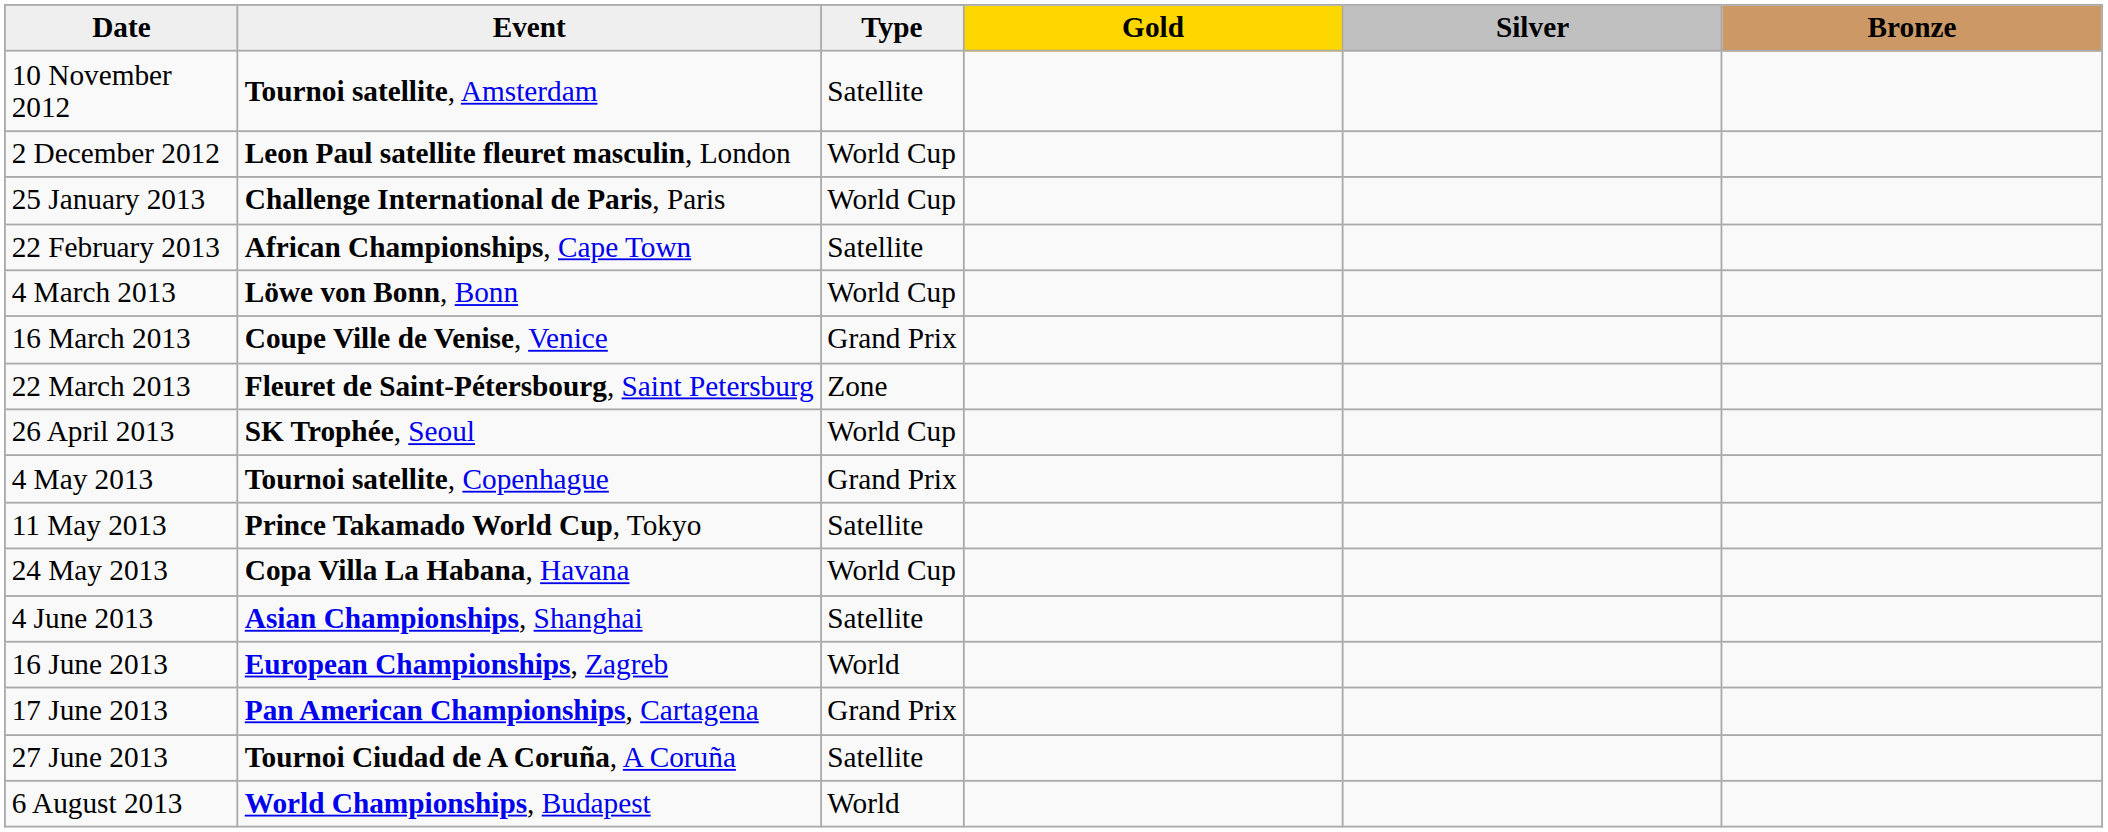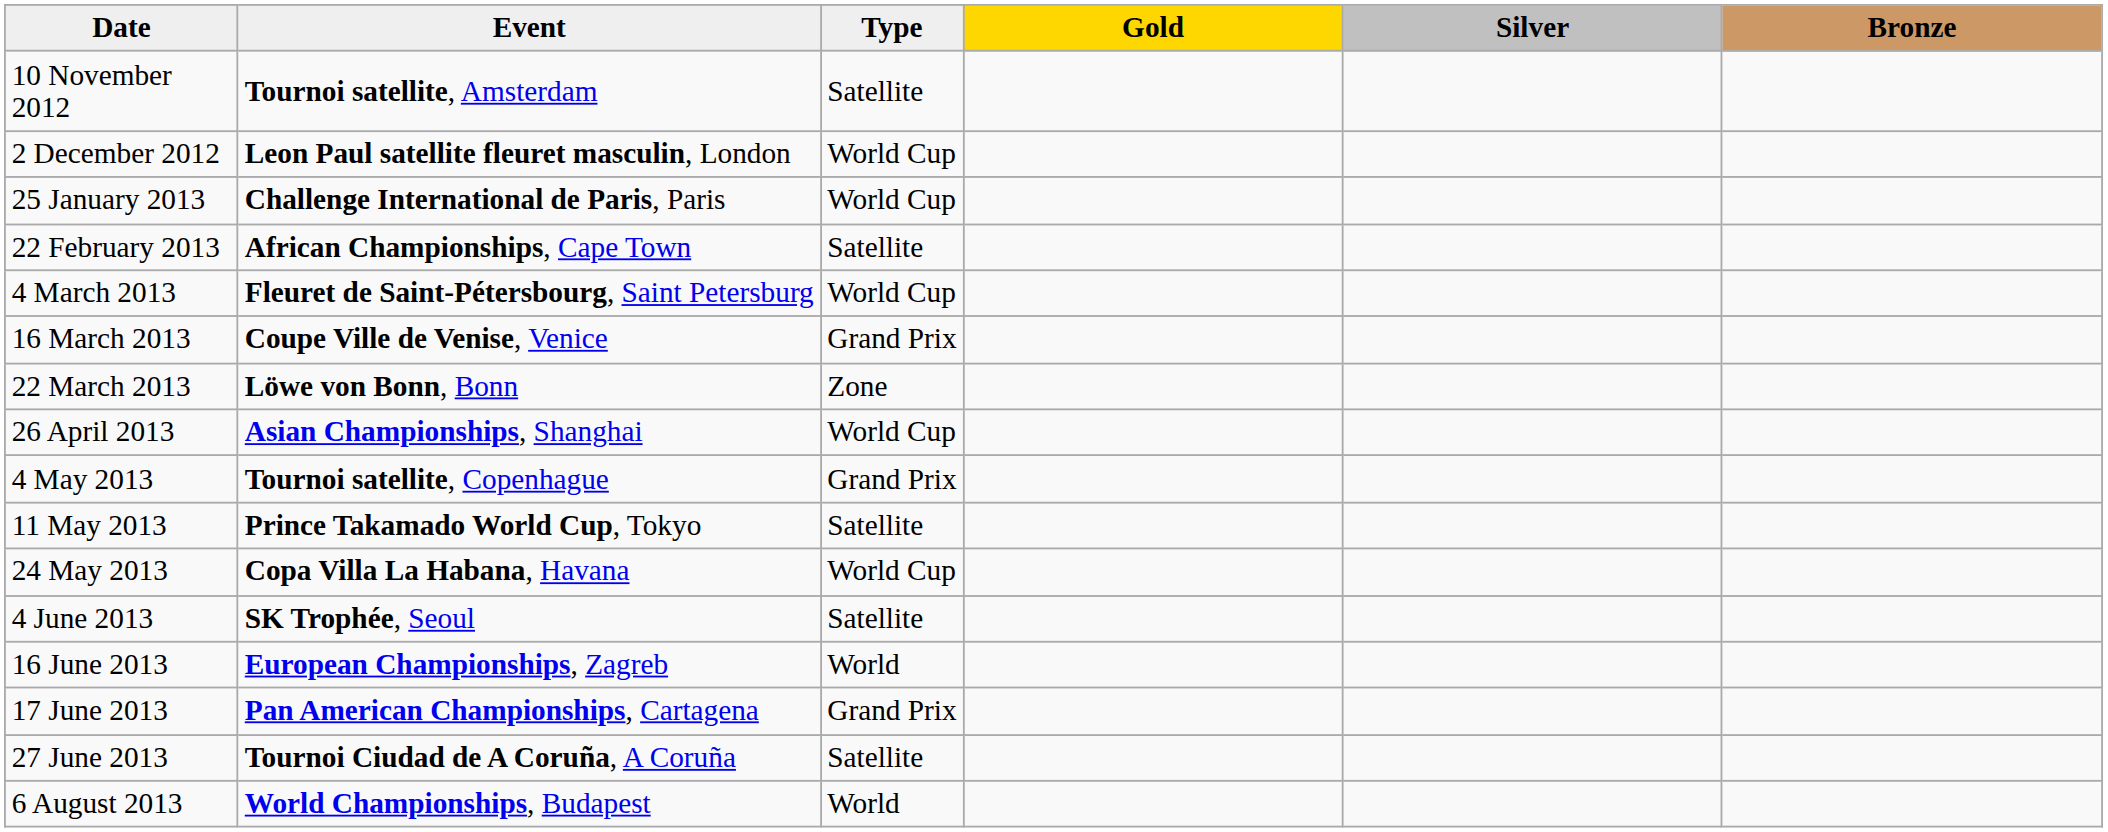4 March 2013 | Event: Löwe von Bonn, Bonn -> Fleuret de Saint-Pétersbourg, Saint Petersburg
22 March 2013 | Event: Fleuret de Saint-Pétersbourg, Saint Petersburg -> Löwe von Bonn, Bonn
26 April 2013 | Event: SK Trophée, Seoul -> Asian Championships, Shanghai
4 June 2013 | Event: Asian Championships, Shanghai -> SK Trophée, Seoul
